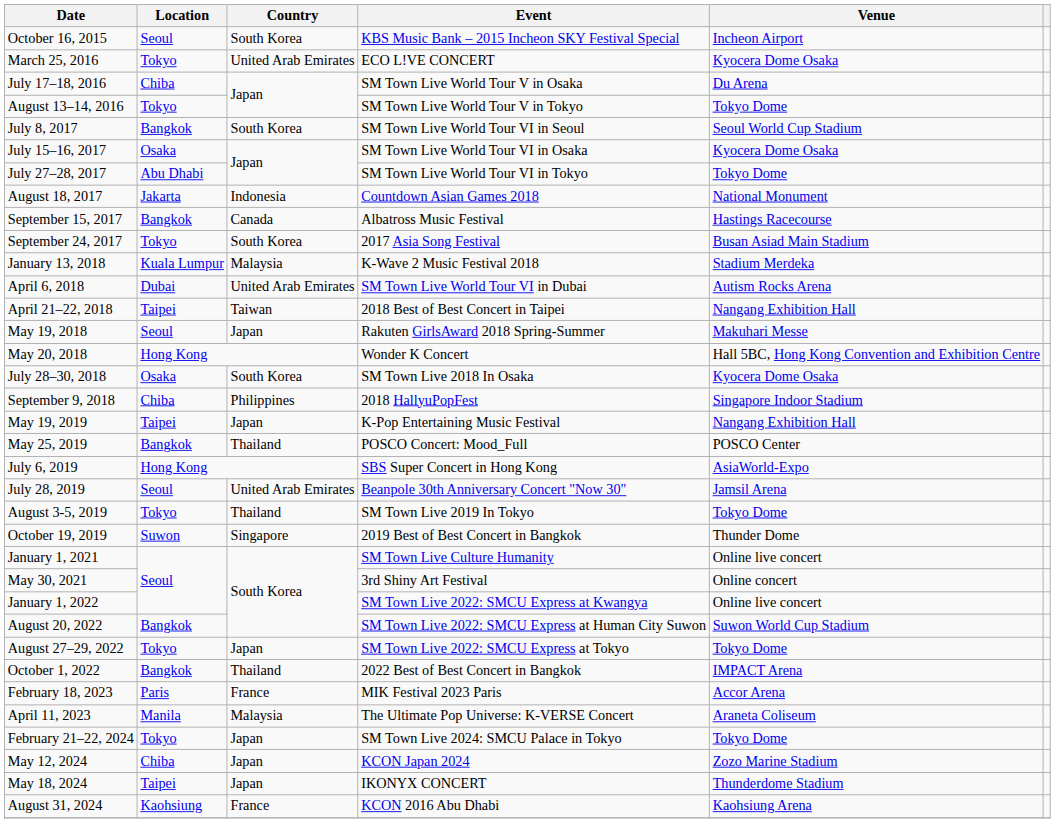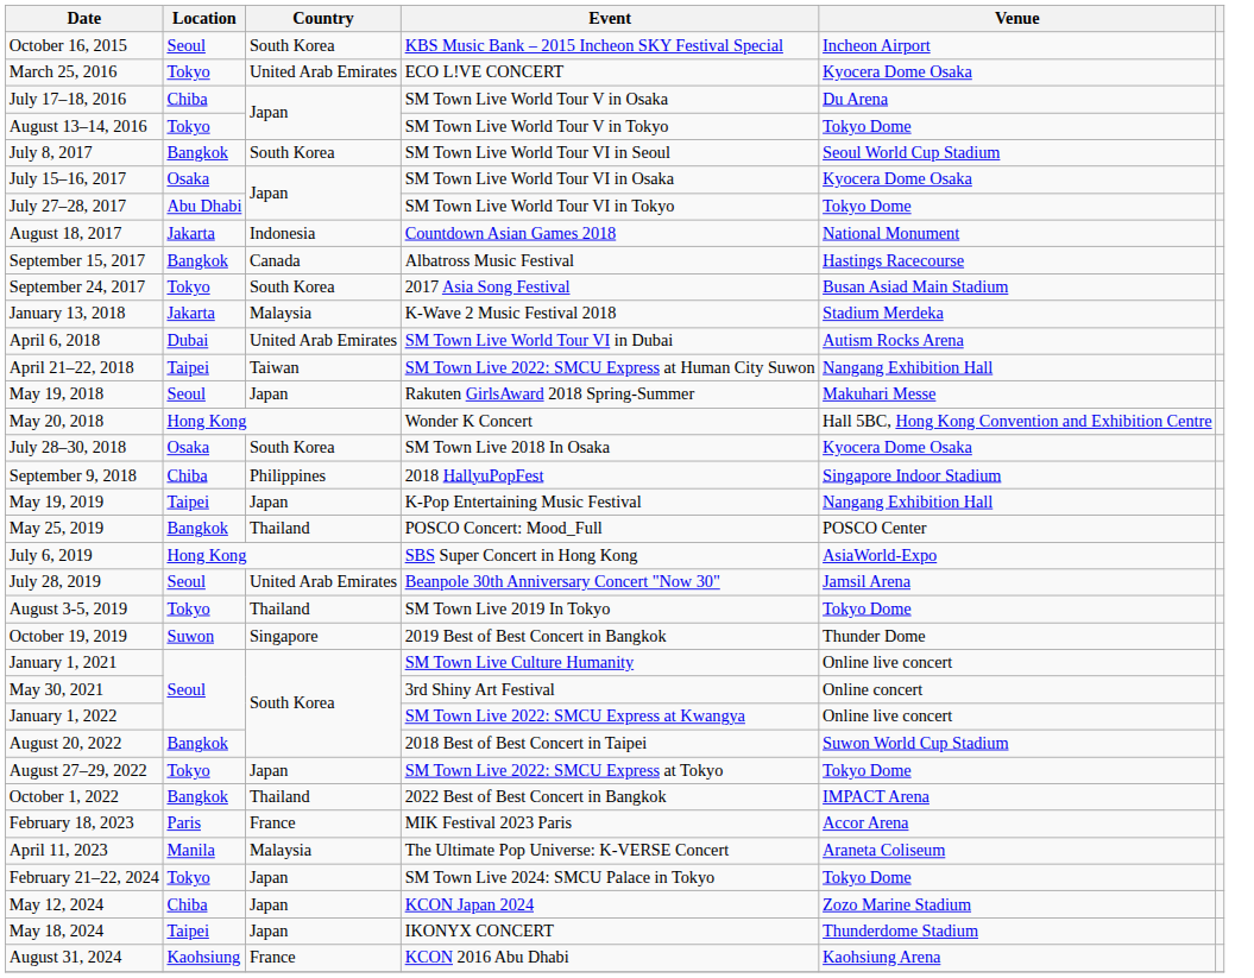January 13, 2018 | Location: Kuala Lumpur -> Jakarta
April 21–22, 2018 | Event: 2018 Best of Best Concert in Taipei -> SM Town Live 2022: SMCU Express at Human City Suwon
August 20, 2022 | Event: SM Town Live 2022: SMCU Express at Human City Suwon -> 2018 Best of Best Concert in Taipei
